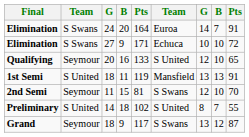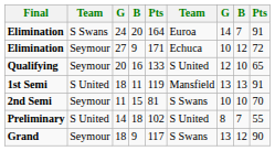Elimination / 27 | column 2: S Swans -> Seymour
Elimination / 27 | column 8: 10 -> 12
2nd Semi | column 7: 12 -> 10
Grand | column 9: 87 -> 90
